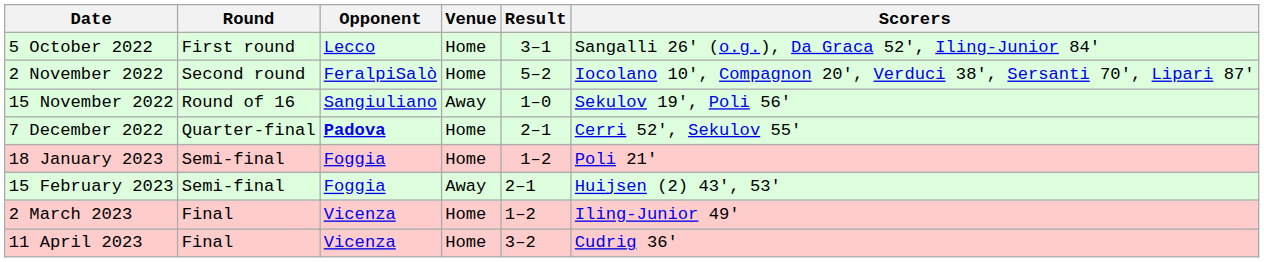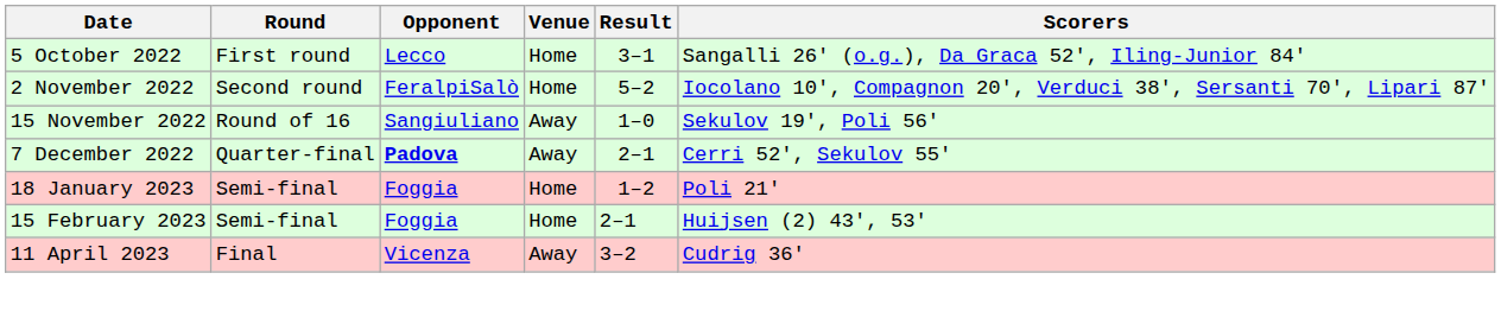7 December 2022 | Venue: Home -> Away
15 February 2023 | Venue: Away -> Home
- row: 2 March 2023 | Final | Vicenza | Home | 1–2 | Iling-Junior 49'
11 April 2023 | Venue: Home -> Away
